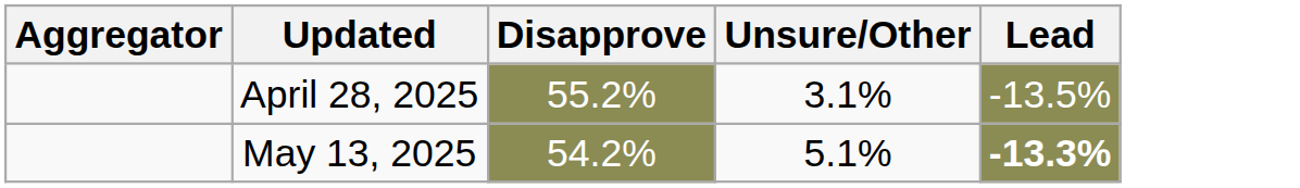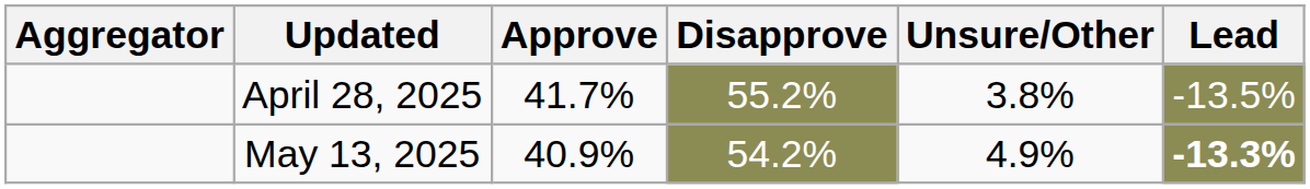+ column: Approve | 41.7% | 40.9%
April 28, 2025 | Unsure/Other: 3.1% -> 3.8%
May 13, 2025 | Unsure/Other: 5.1% -> 4.9%
